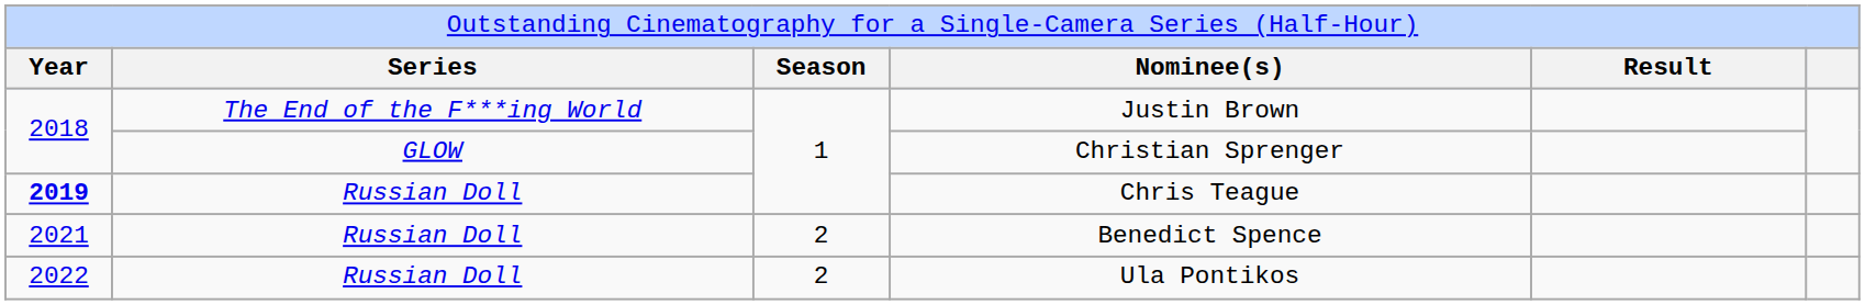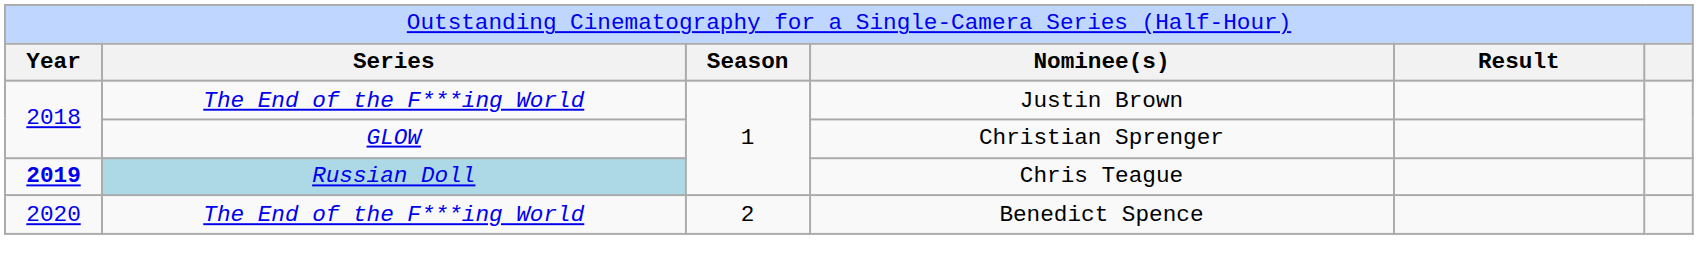Chris Teague | column 2: no background -> lightblue background
Benedict Spence | column 1: 2021 -> 2020
Benedict Spence | column 2: Russian Doll -> The End of the F***ing World
- row: 2022 | Russian Doll | 2 | Ula Pontikos
